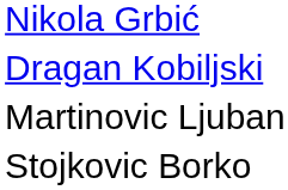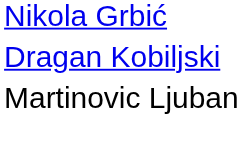- row: Stojkovic Borko
